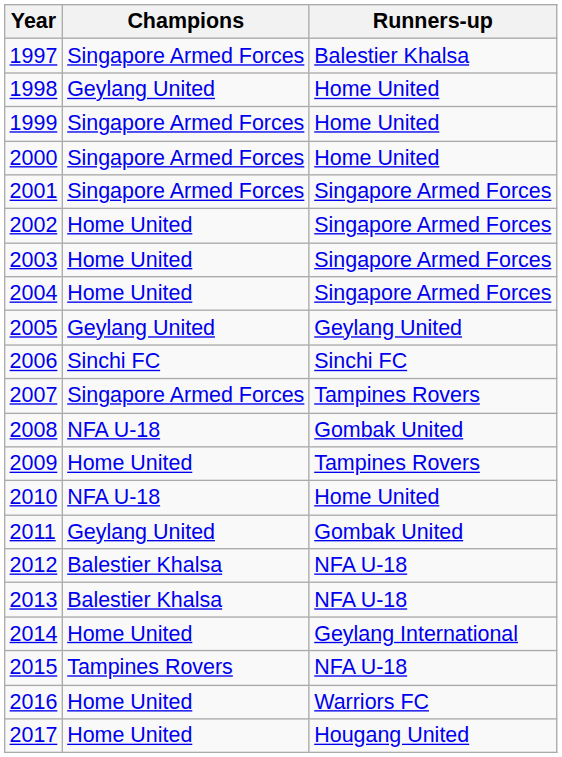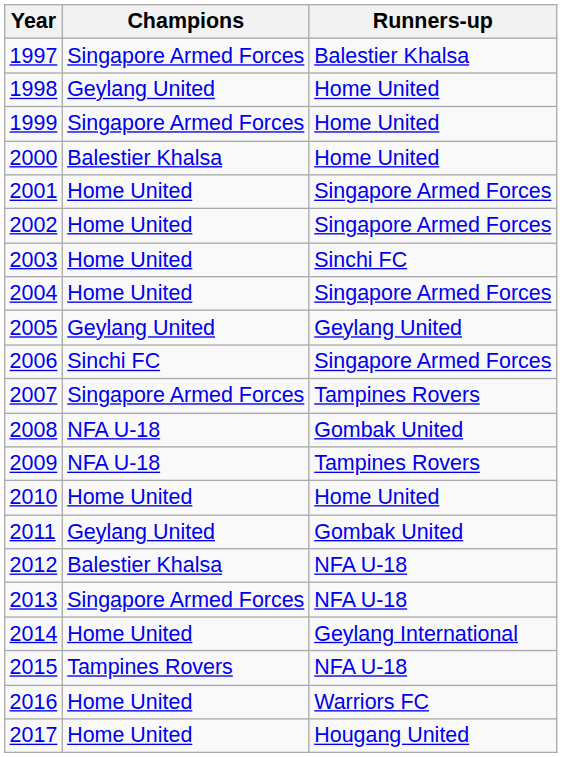2000 | Champions: Singapore Armed Forces -> Balestier Khalsa
2001 | Champions: Singapore Armed Forces -> Home United
2003 | Runners-up: Singapore Armed Forces -> Sinchi FC
2006 | Runners-up: Sinchi FC -> Singapore Armed Forces
2009 | Champions: Home United -> NFA U-18
2010 | Champions: NFA U-18 -> Home United
2013 | Champions: Balestier Khalsa -> Singapore Armed Forces
